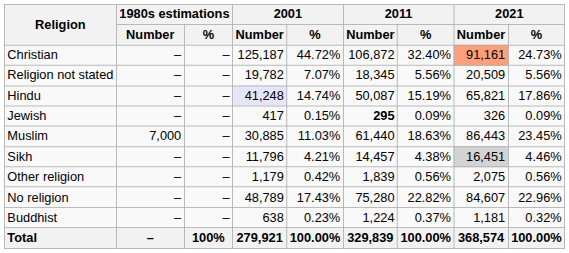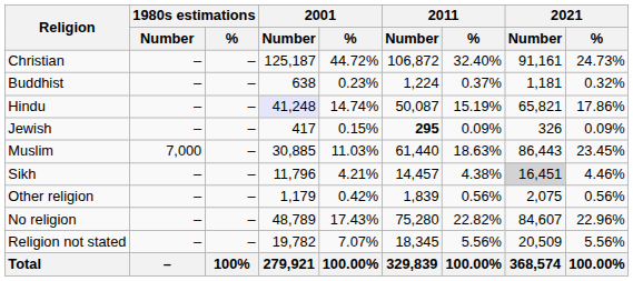Christian | 2021 / Number: lightsalmon background -> no background
rows swapped: Buddhist <-> Religion not stated
